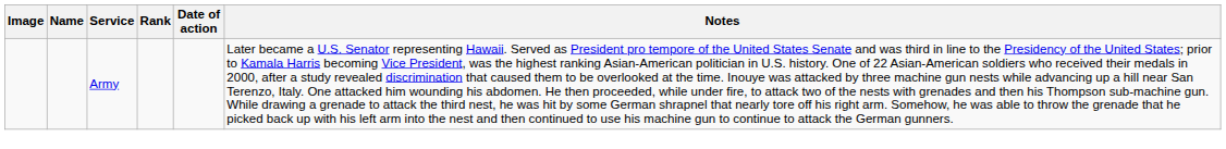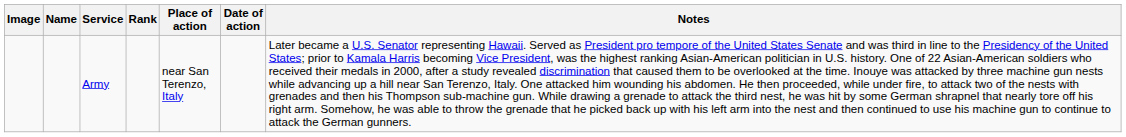+ column: Place of action | near San Terenzo, Italy
